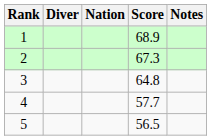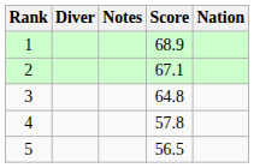columns swapped: Nation <-> Notes
2 | Score: 67.3 -> 67.1
4 | Score: 57.7 -> 57.8
